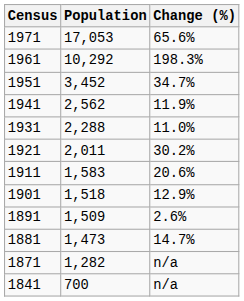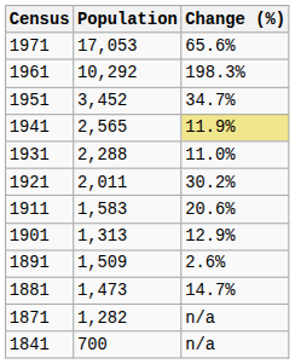1941 | Population: 2,562 -> 2,565
1941 | Change (%): no background -> khaki background
1901 | Population: 1,518 -> 1,313
